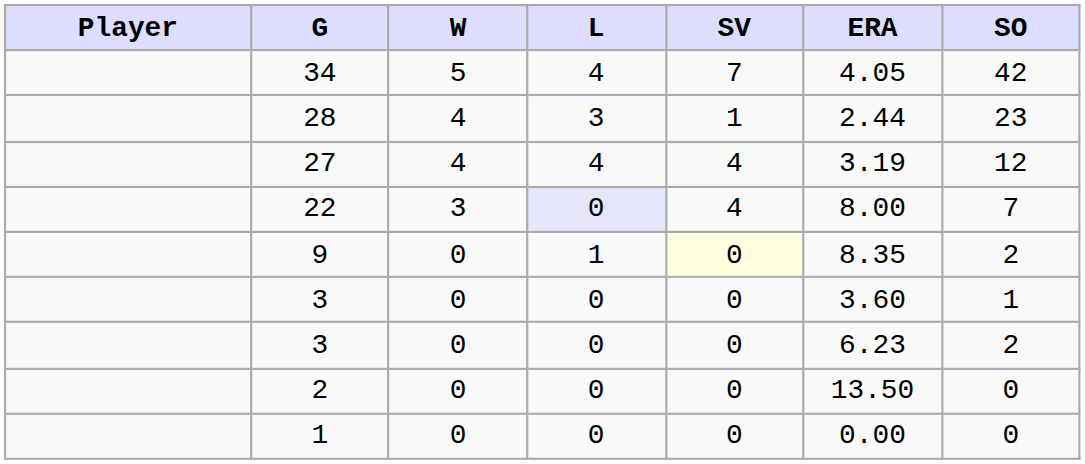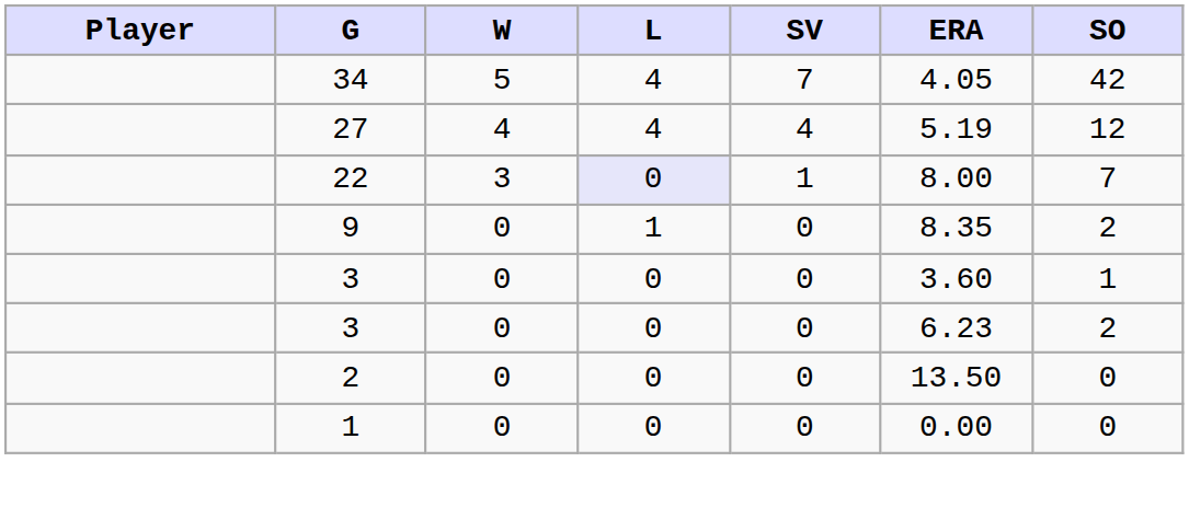- row: 28 | 4 | 3 | 1 | 2.44 | 23
27 | ERA: 3.19 -> 5.19
22 | SV: 4 -> 1
9 | SV: lightyellow background -> no background
